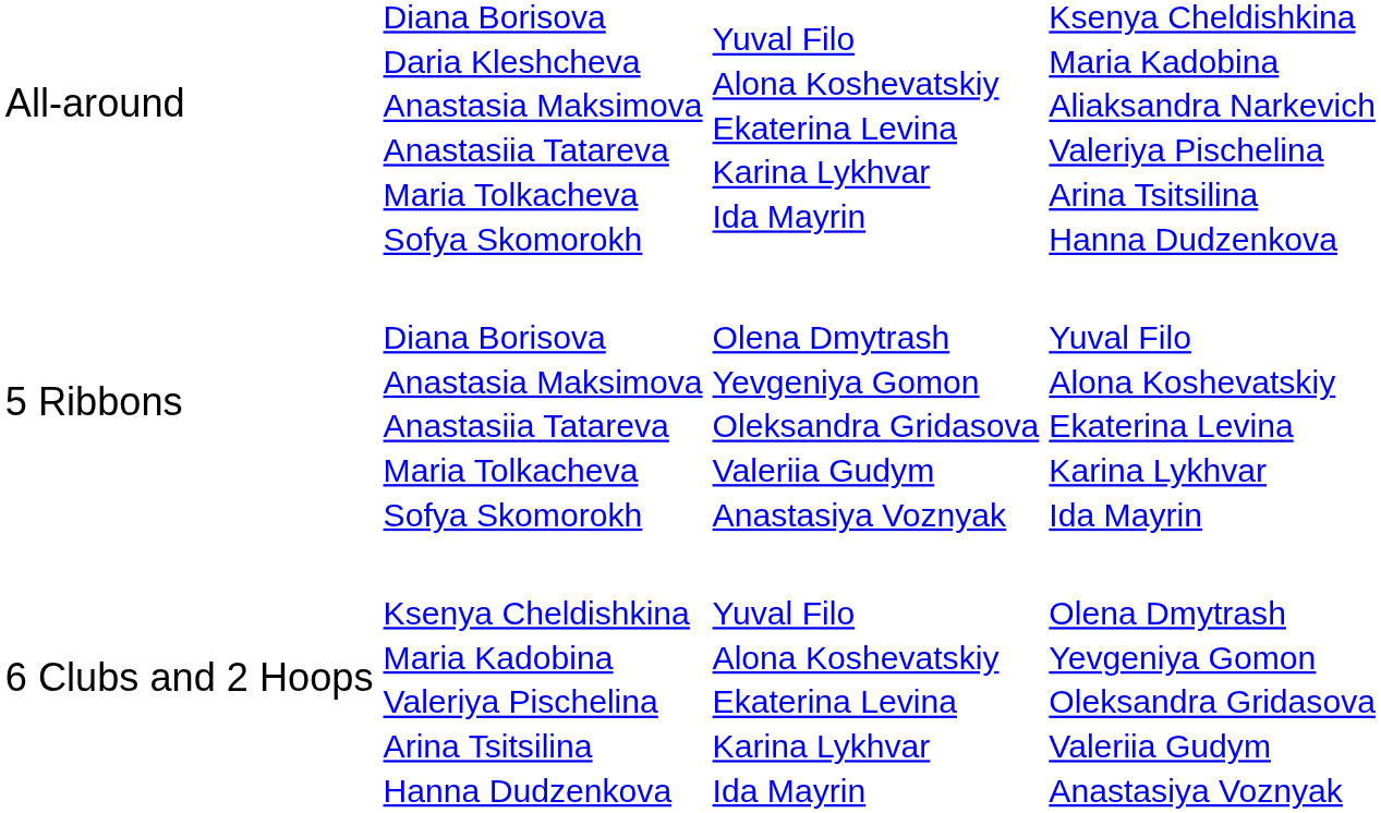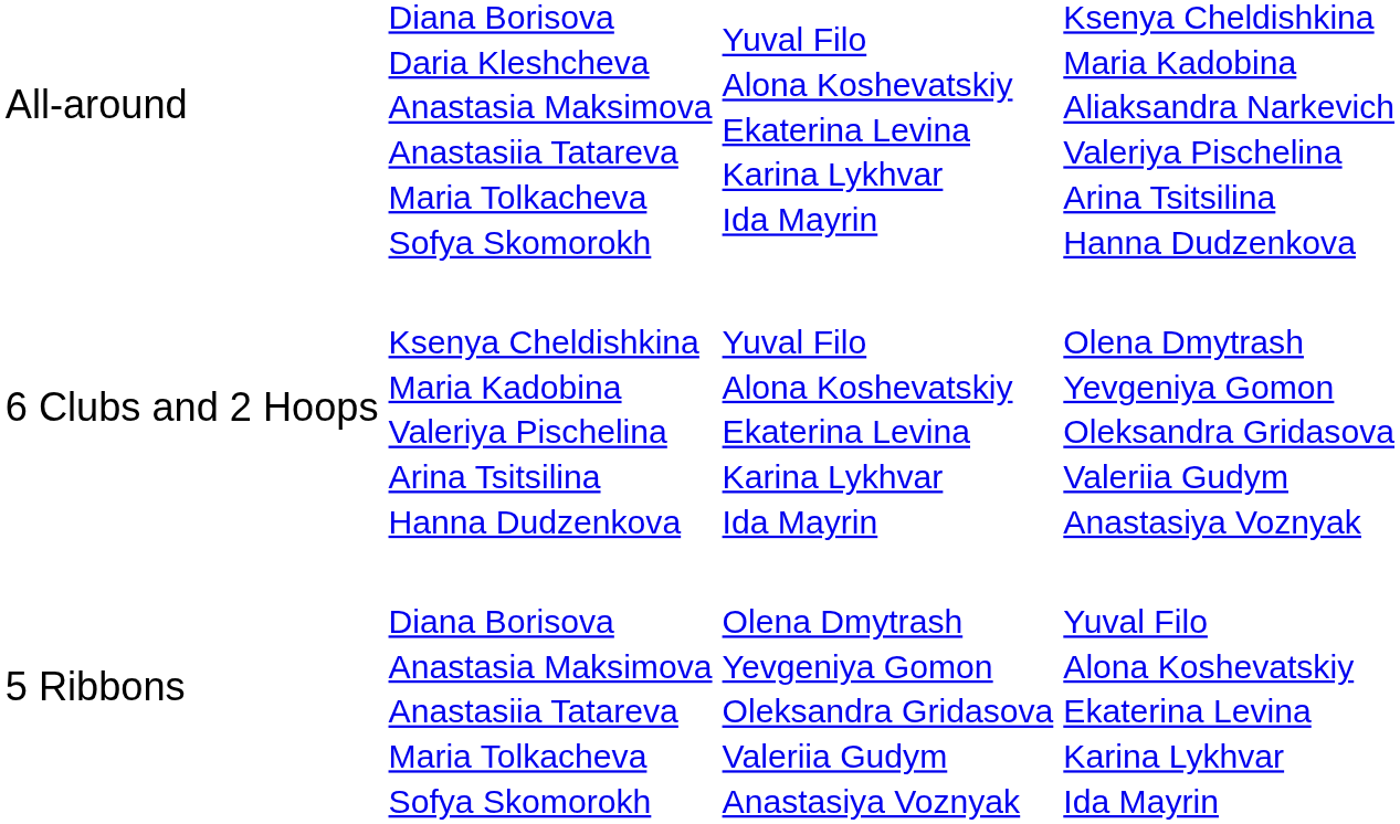rows swapped: 5 Ribbons <-> 6 Clubs and 2 Hoops
